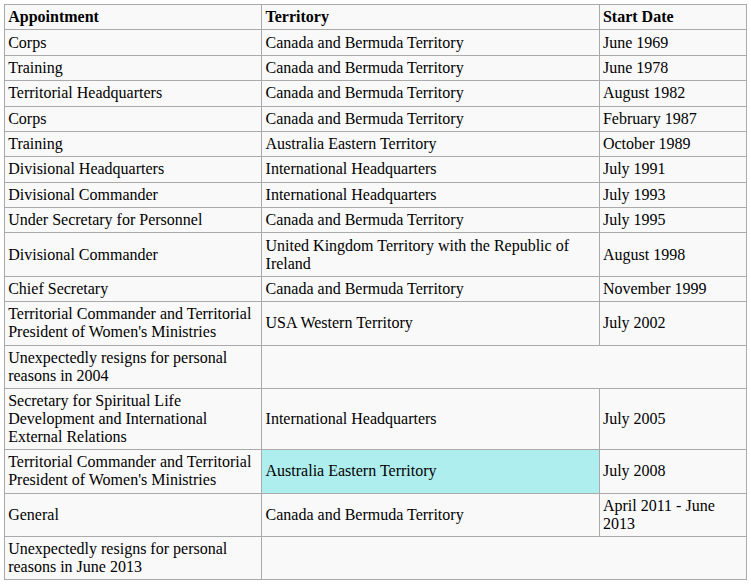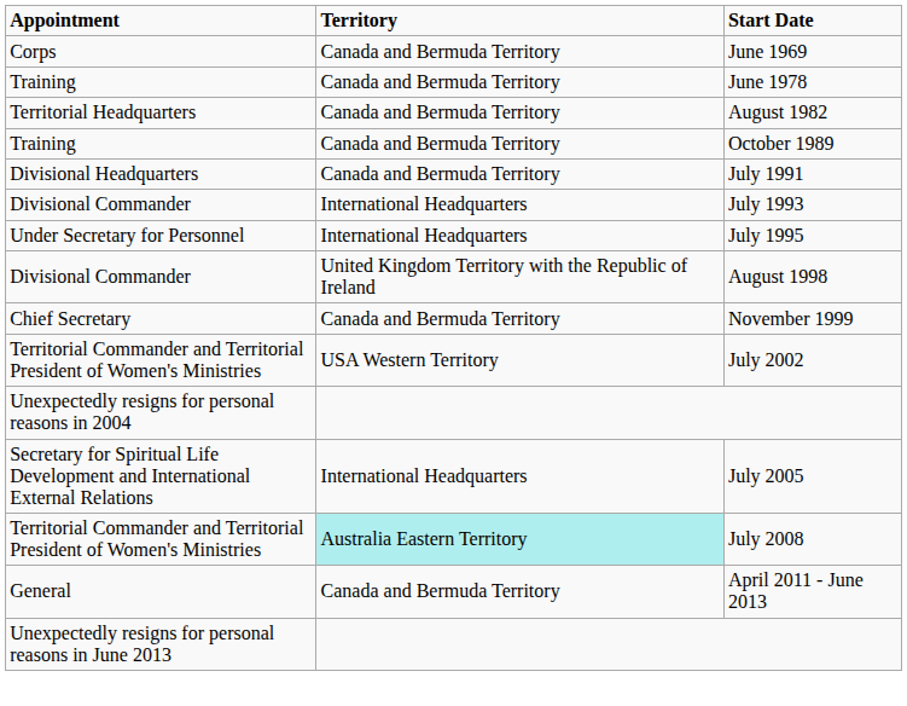- row: Corps | Canada and Bermuda Territory | February 1987
October 1989 | Territory: Australia Eastern Territory -> Canada and Bermuda Territory
July 1991 | Territory: International Headquarters -> Canada and Bermuda Territory
July 1995 | Territory: Canada and Bermuda Territory -> International Headquarters
